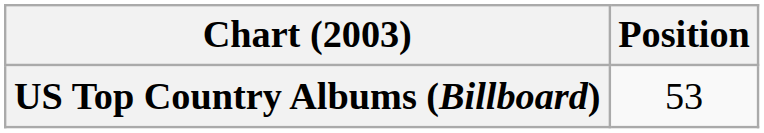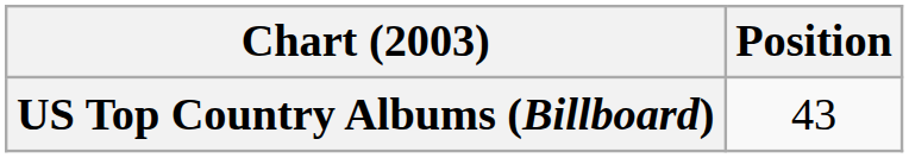US Top Country Albums (Billboard) | Position: 53 -> 43
